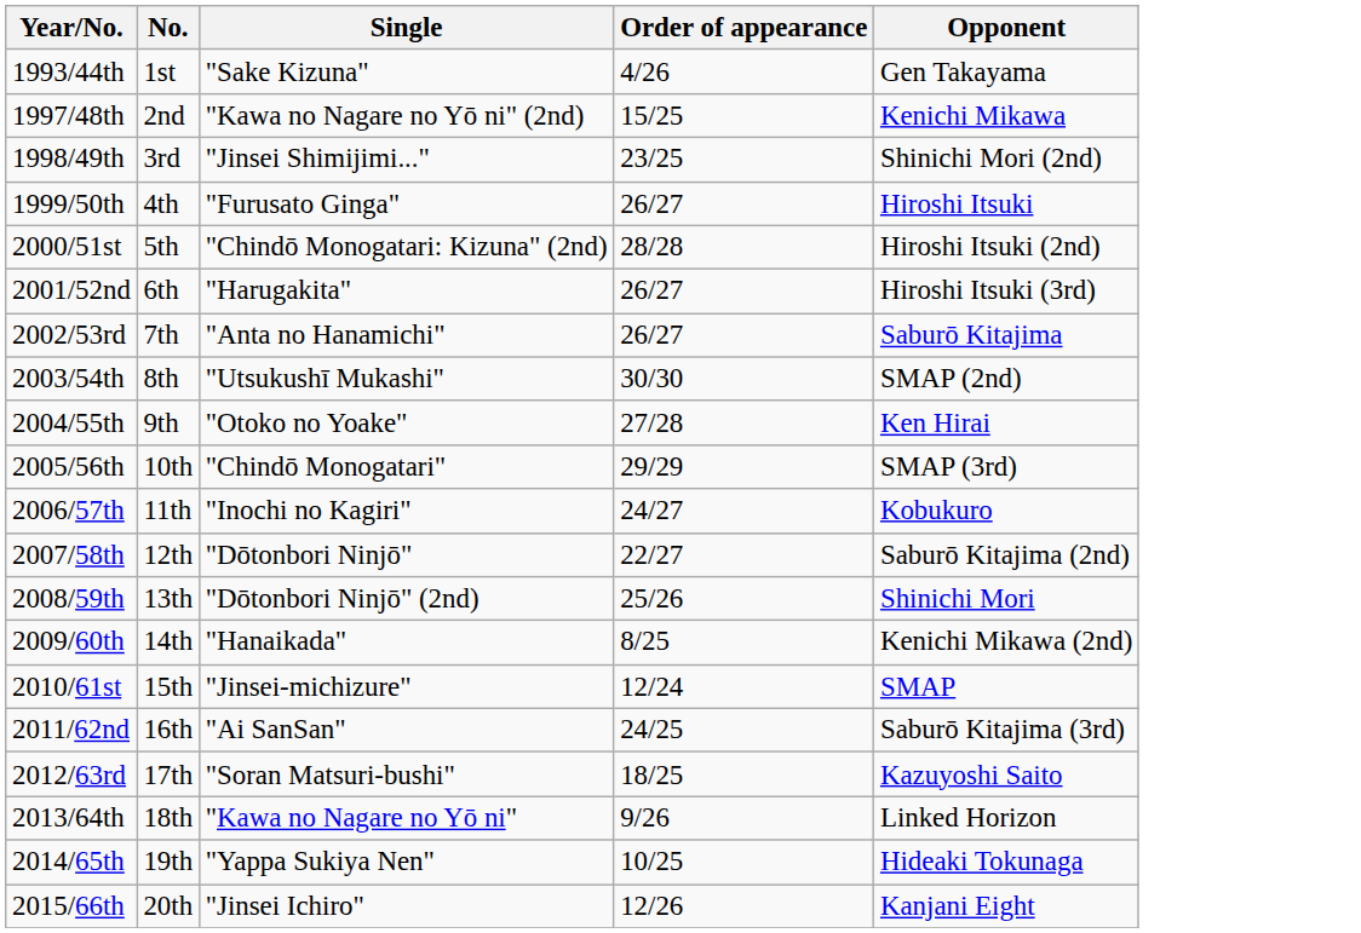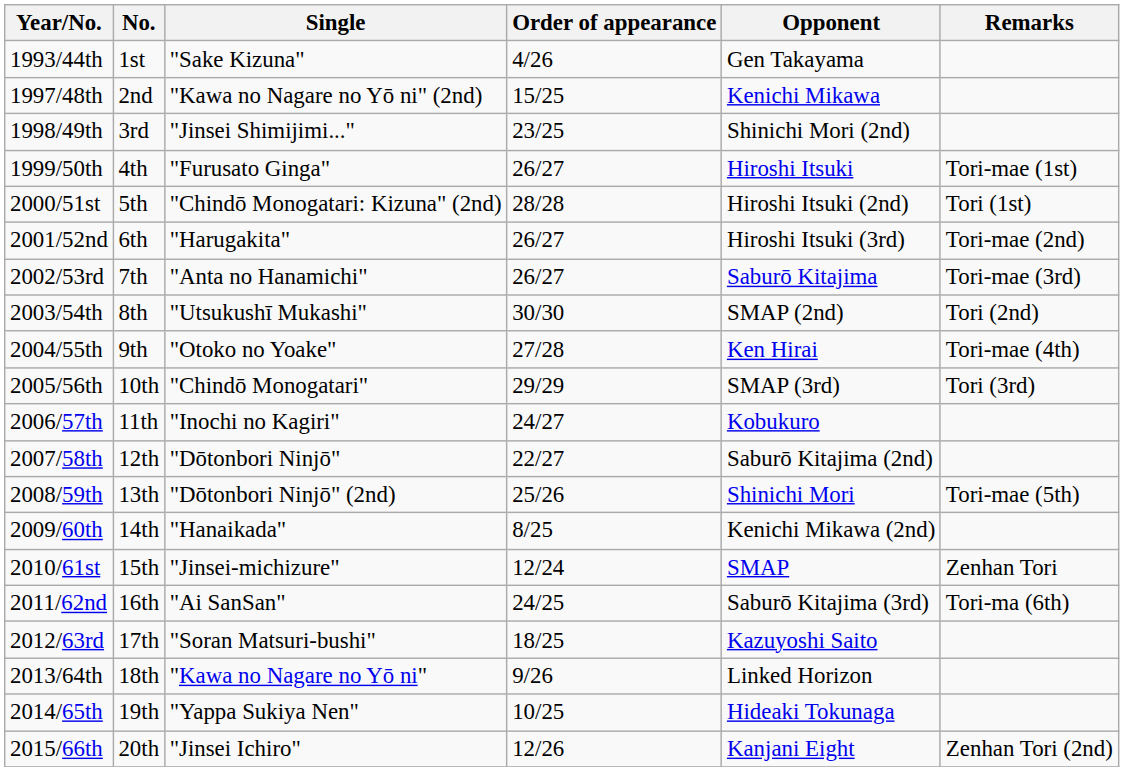+ column: Remarks | Tori-mae (1st) | Tori (1st) | Tori-mae (2nd) | Tori-mae (3rd) | Tori (2nd) | Tori-mae (4th) | Tori (3rd) | Tori-mae (5th) | Zenhan Tori | Tori-ma (6th) | Zenhan Tori (2nd)
